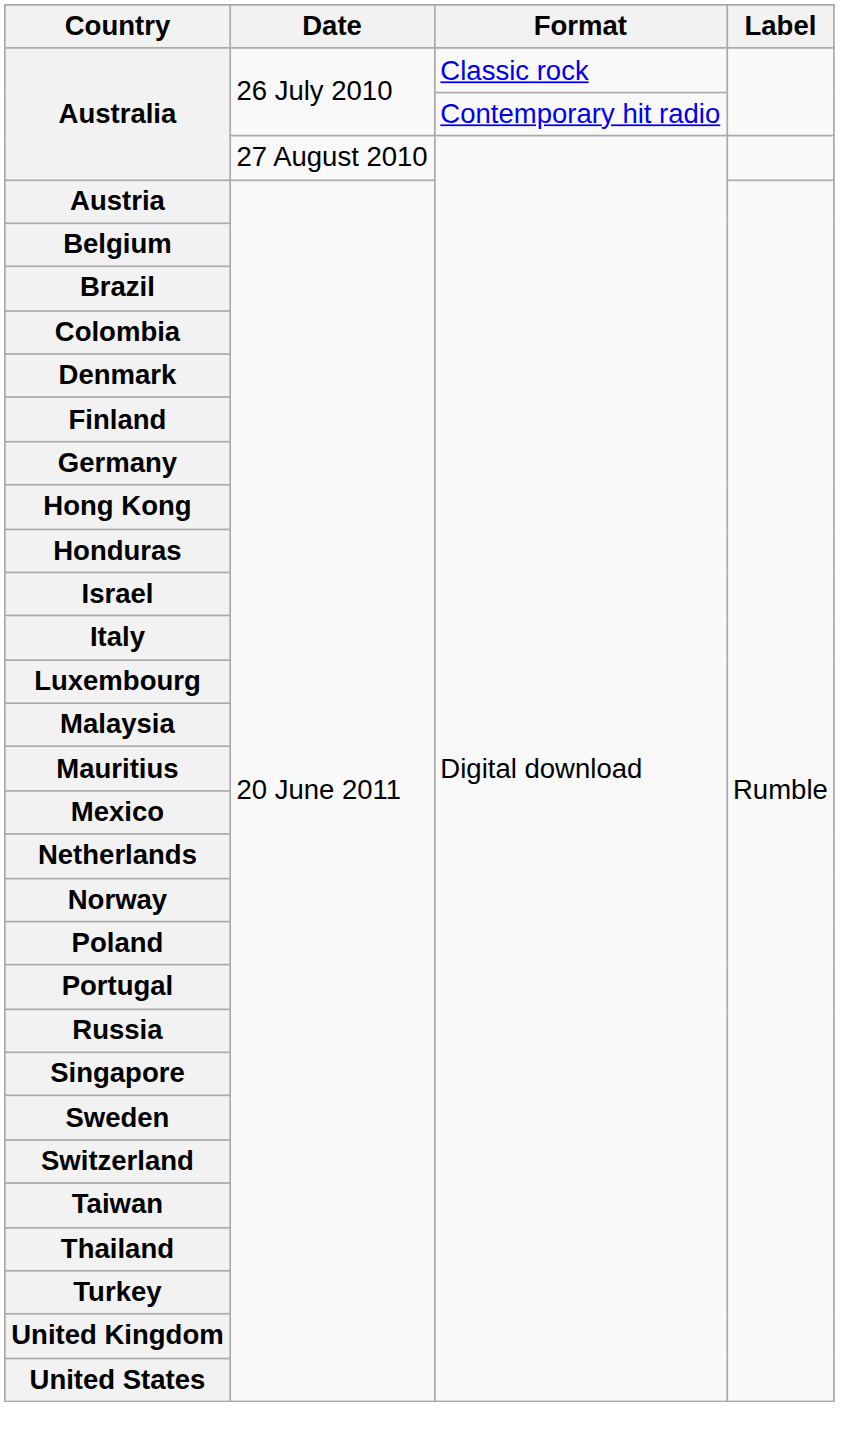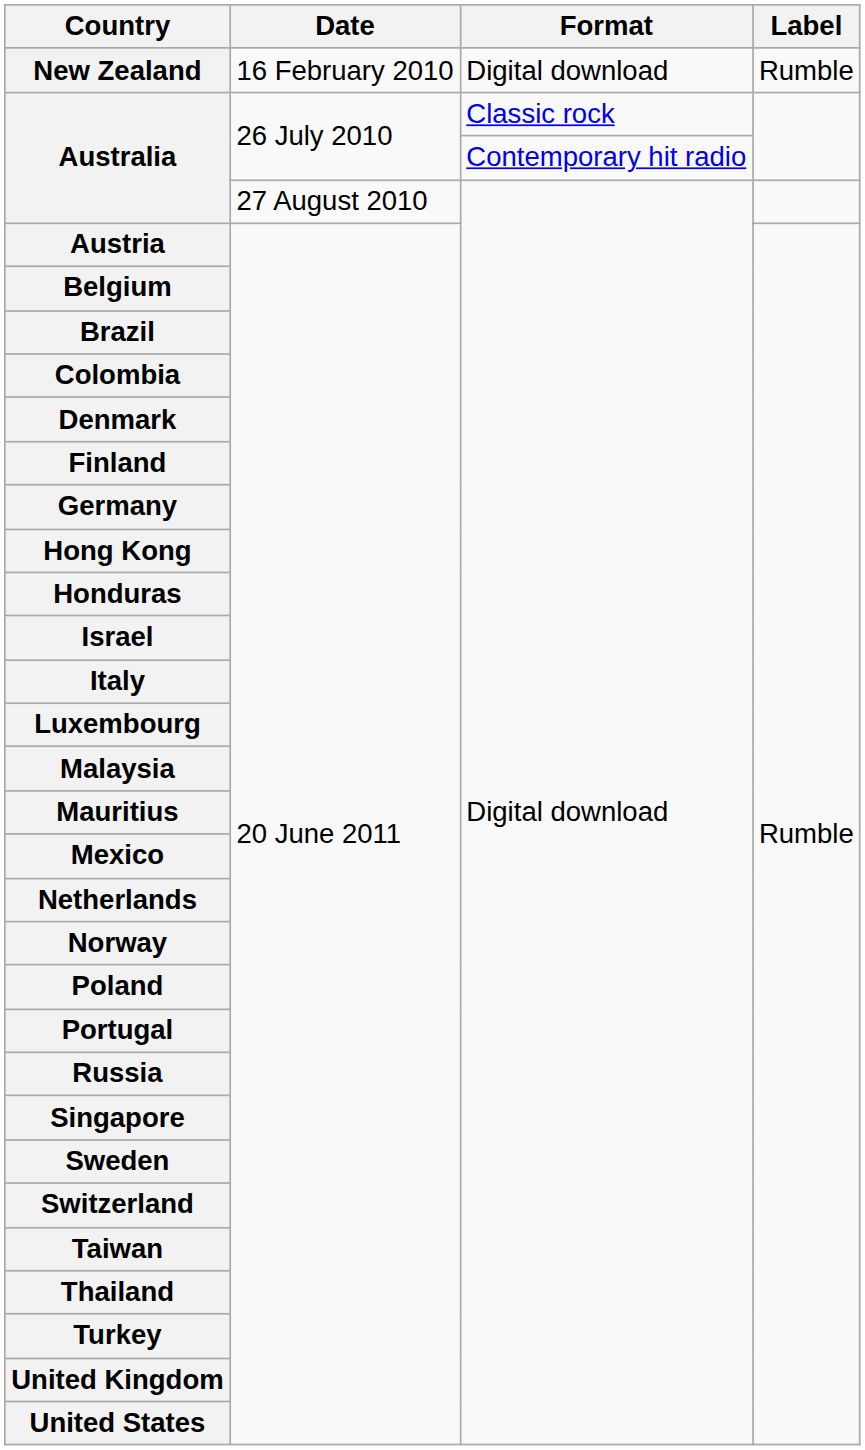+ row: New Zealand | 16 February 2010 | Digital download | Rumble
